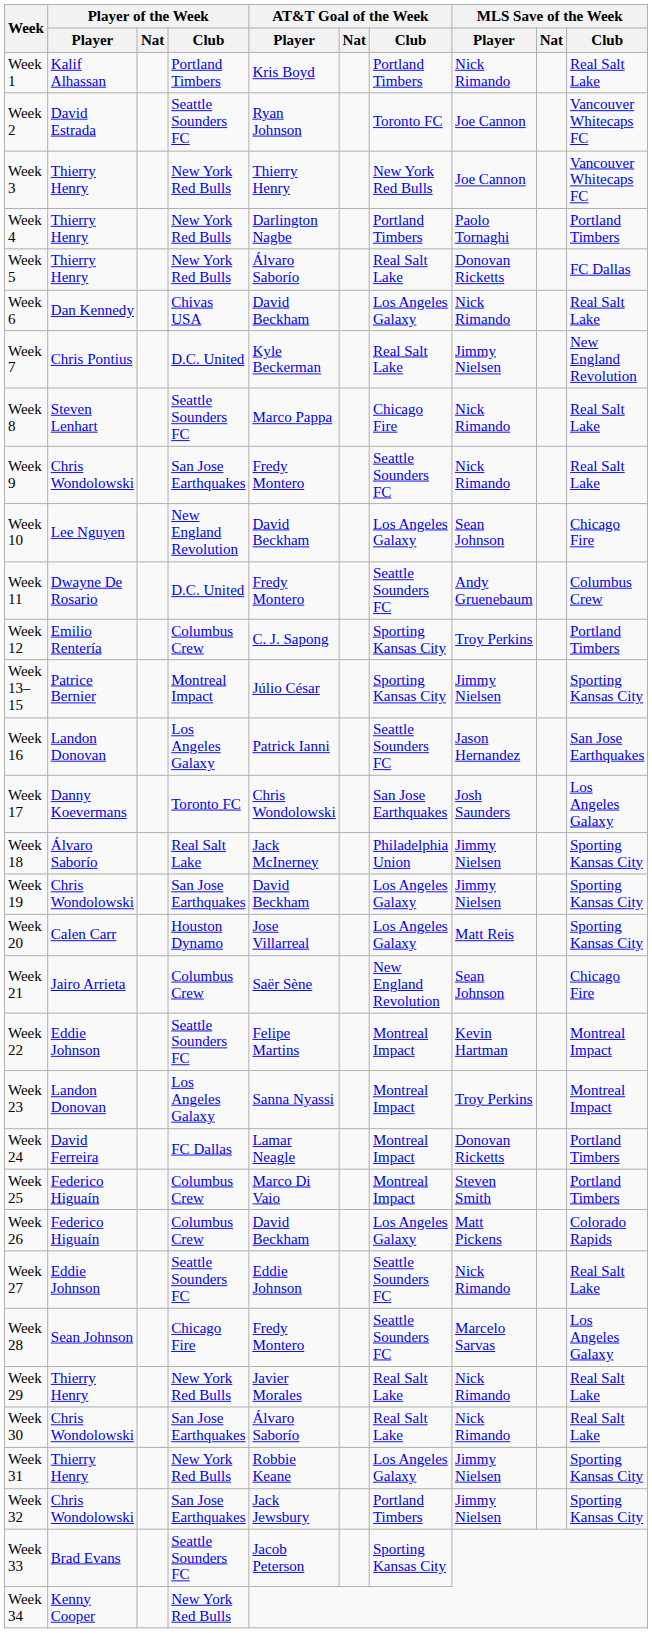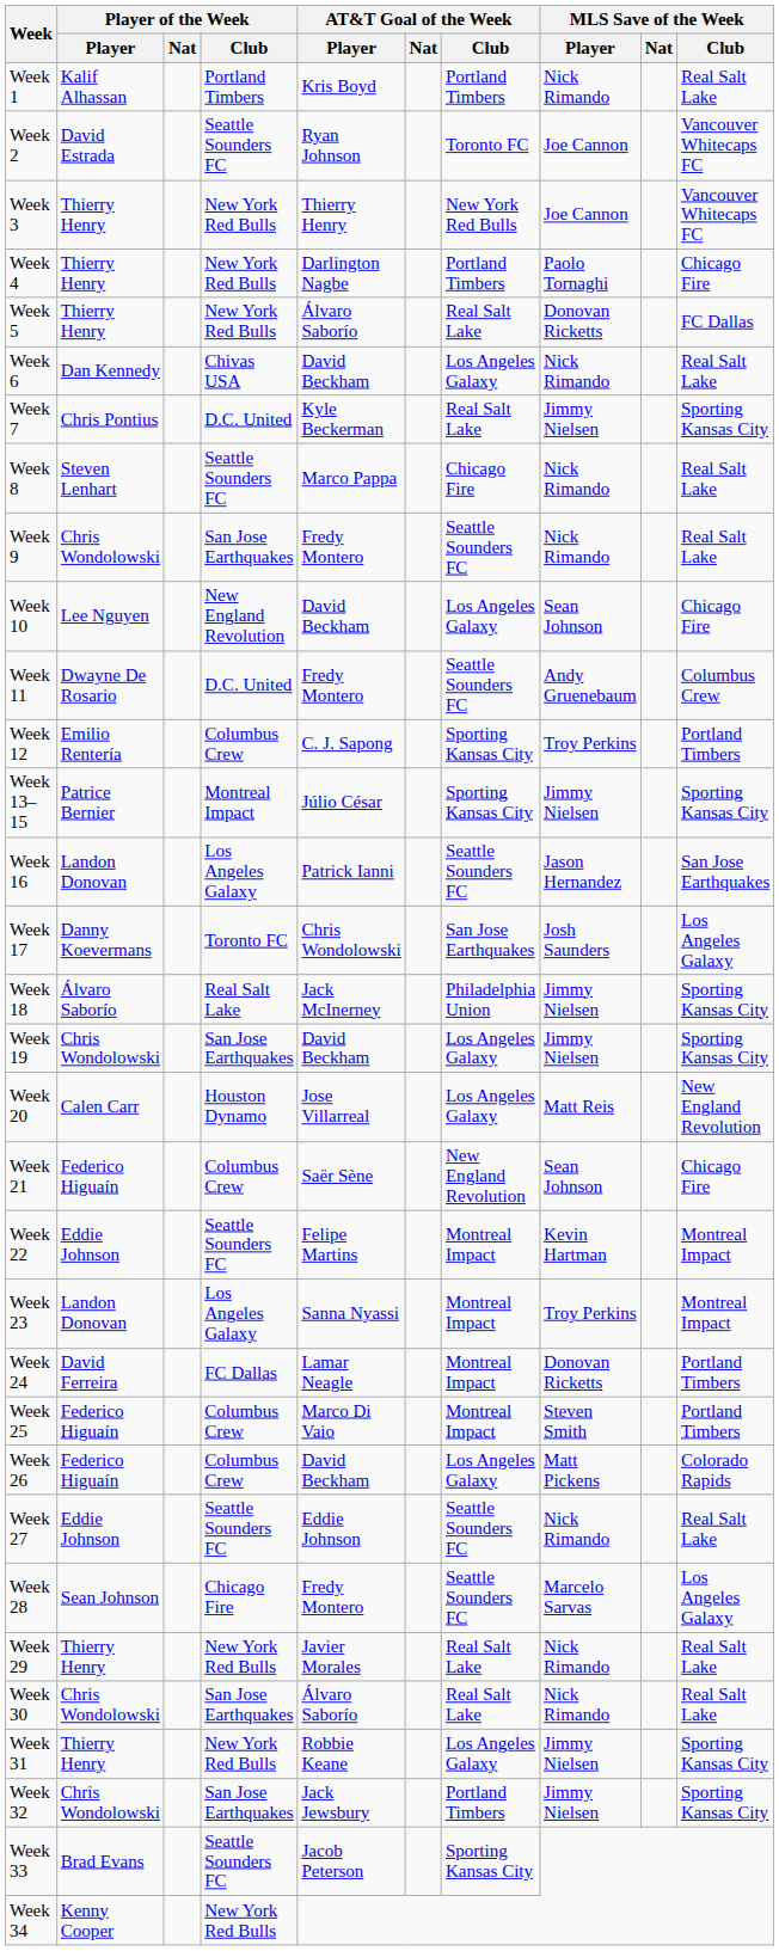Week 4 | MLS Save of the Week / Club: Portland Timbers -> Chicago Fire
Week 7 | MLS Save of the Week / Club: New England Revolution -> Sporting Kansas City
Week 20 | MLS Save of the Week / Club: Sporting Kansas City -> New England Revolution
Week 21 | Player of the Week / Player: Jairo Arrieta -> Federico Higuaín
